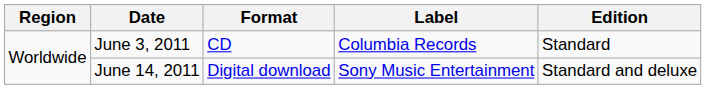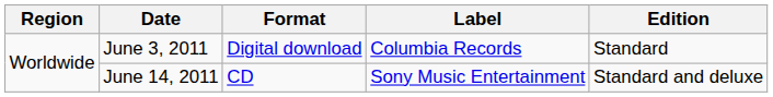June 3, 2011 | Format: CD -> Digital download
June 14, 2011 | Format: Digital download -> CD
